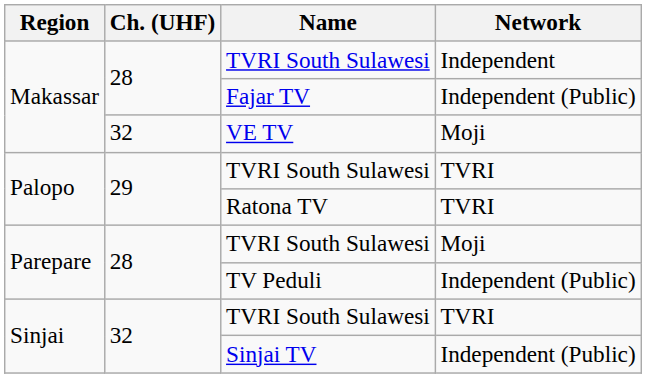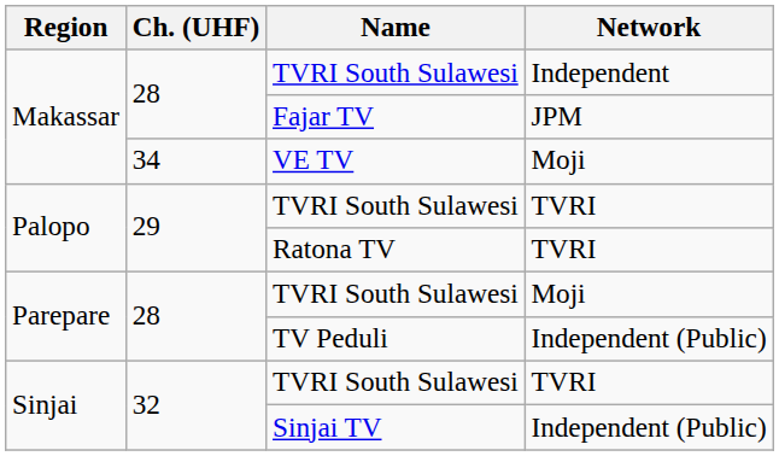Fajar TV | Network: Independent (Public) -> JPM
VE TV | Ch. (UHF): 32 -> 34
